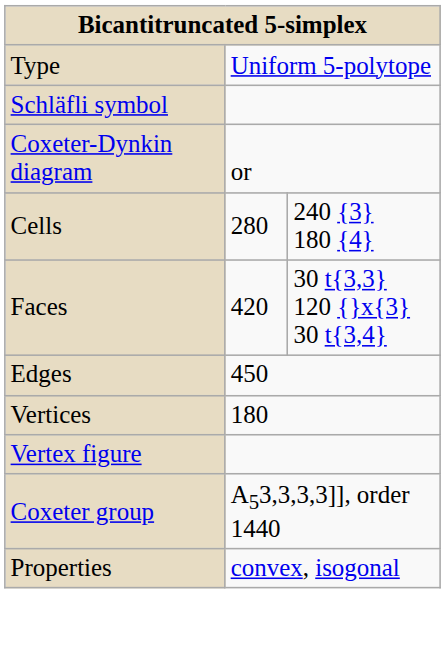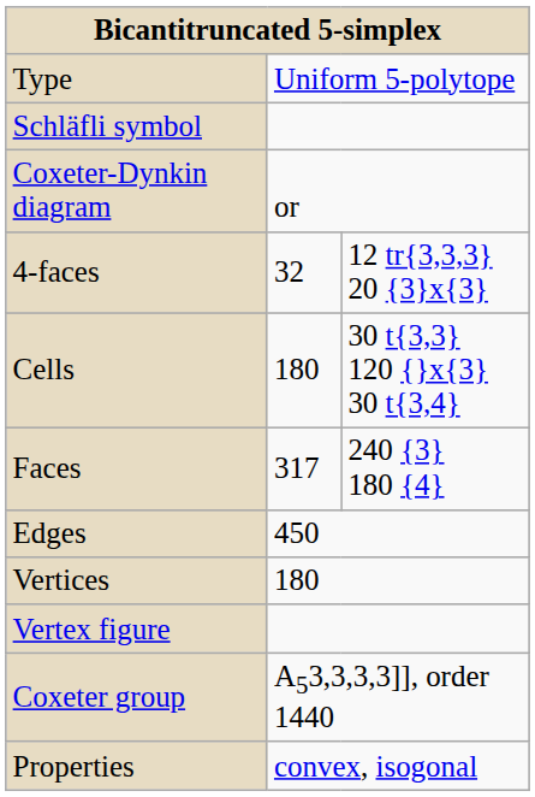+ row: 4-faces | 32 | 12 tr{3,3,3} 20 {3}x{3}
Cells | column 2: 280 -> 180
Cells | column 3: 240 {3} 180 {4} -> 30 t{3,3} 120 {}x{3} 30 t{3,4}
Faces | column 2: 420 -> 317
Faces | column 3: 30 t{3,3} 120 {}x{3} 30 t{3,4} -> 240 {3} 180 {4}
